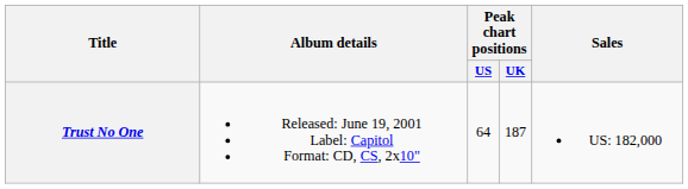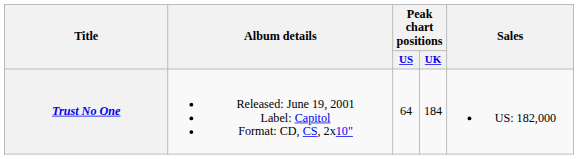Trust No One | Peak chart positions / UK: 187 -> 184
